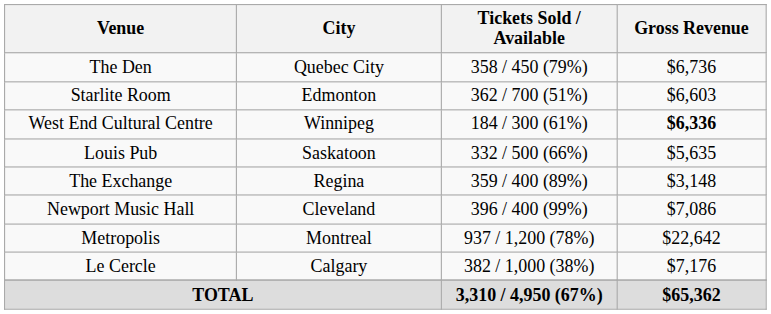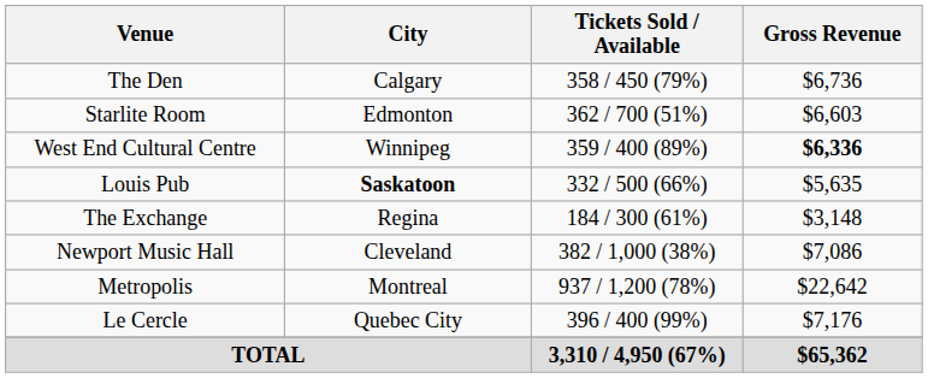The Den | City: Quebec City -> Calgary
West End Cultural Centre | Tickets Sold / Available: 184 / 300 (61%) -> 359 / 400 (89%)
Louis Pub | City: normal -> bold
The Exchange | Tickets Sold / Available: 359 / 400 (89%) -> 184 / 300 (61%)
Newport Music Hall | Tickets Sold / Available: 396 / 400 (99%) -> 382 / 1,000 (38%)
Le Cercle | City: Calgary -> Quebec City
Le Cercle | Tickets Sold / Available: 382 / 1,000 (38%) -> 396 / 400 (99%)
